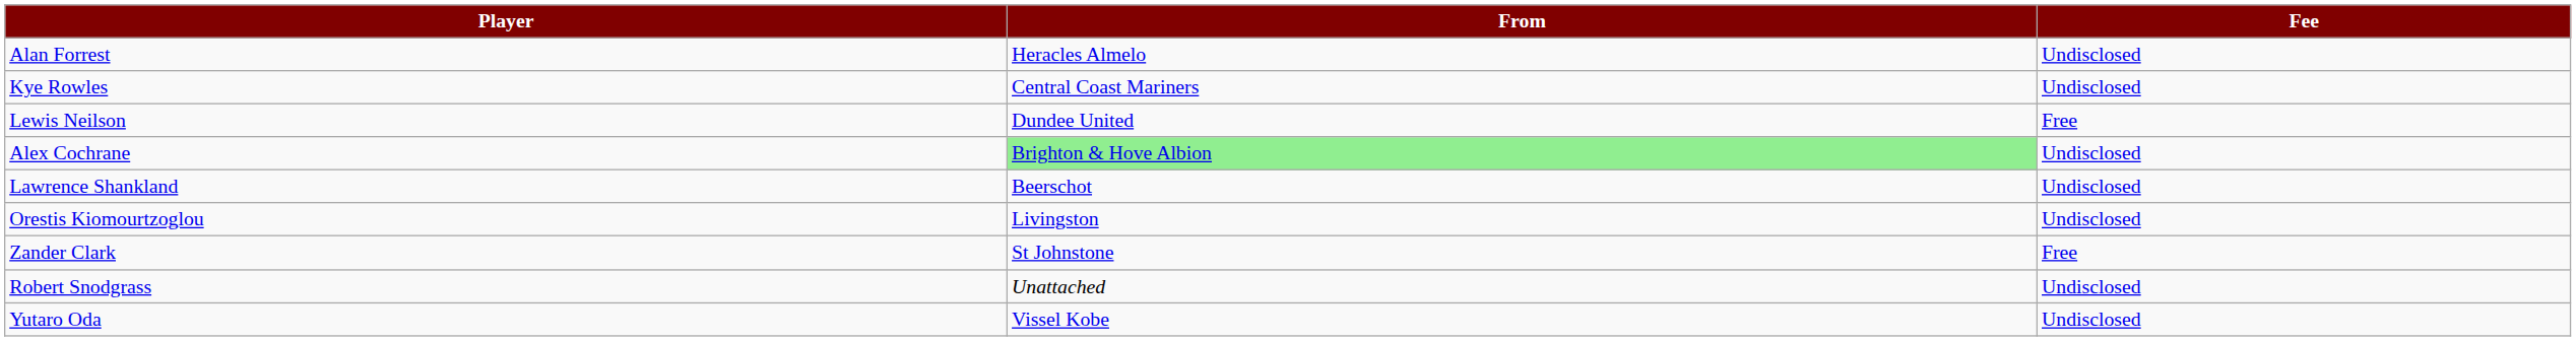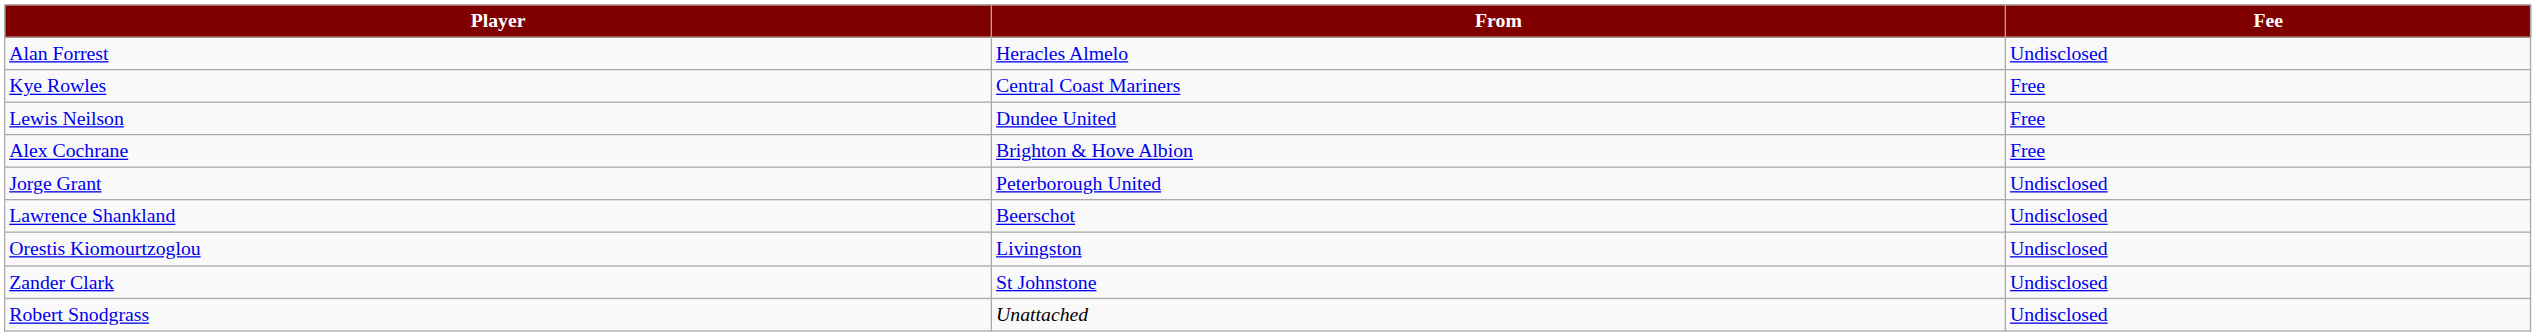Kye Rowles | Fee: Undisclosed -> Free
Alex Cochrane | From: lightgreen background -> no background
Alex Cochrane | Fee: Undisclosed -> Free
+ row: Jorge Grant | Peterborough United | Undisclosed
Zander Clark | Fee: Free -> Undisclosed
- row: Yutaro Oda | Vissel Kobe | Undisclosed
